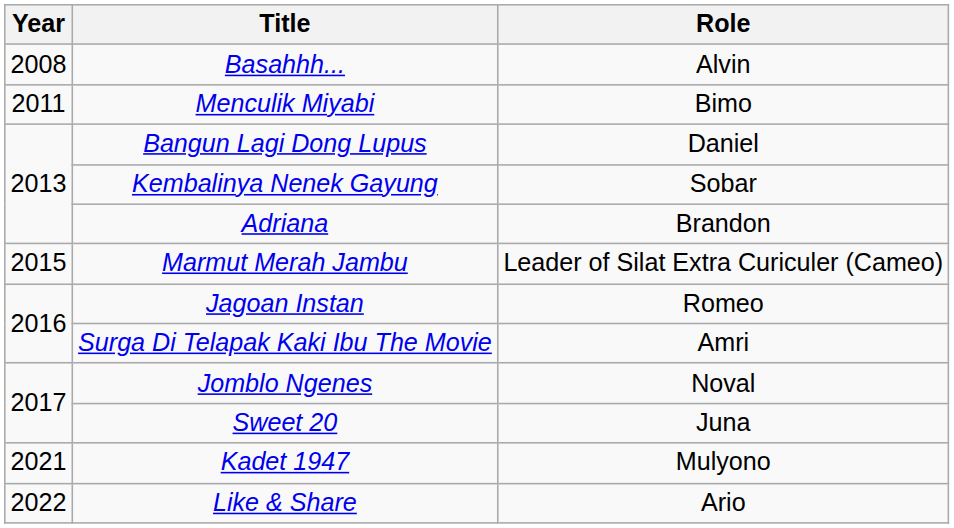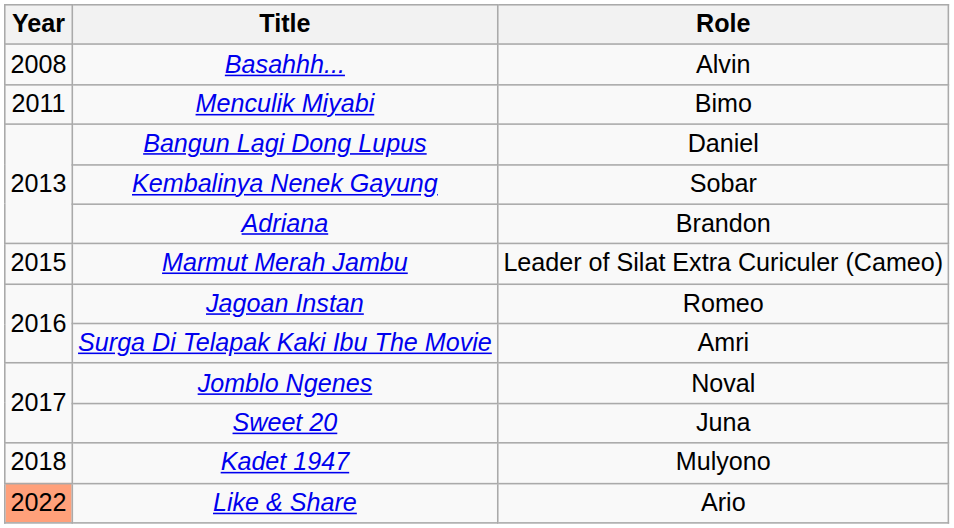Kadet 1947 | Year: 2021 -> 2018
Like & Share | Year: no background -> lightsalmon background
